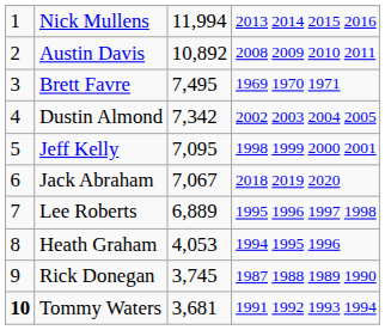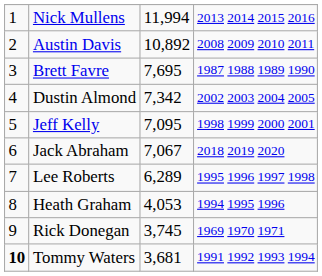Brett Favre | column 3: 7,495 -> 7,695
Brett Favre | column 4: 1969 1970 1971 -> 1987 1988 1989 1990
Lee Roberts | column 3: 6,889 -> 6,289
Rick Donegan | column 4: 1987 1988 1989 1990 -> 1969 1970 1971
